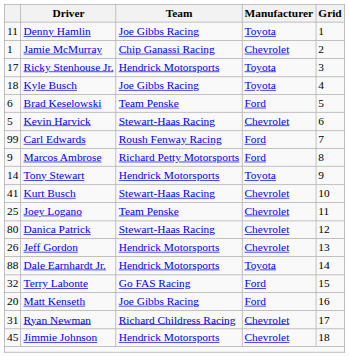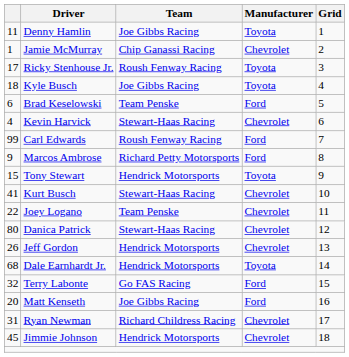Ricky Stenhouse Jr. | Team: Hendrick Motorsports -> Roush Fenway Racing
Kevin Harvick | column 1: 5 -> 4
Tony Stewart | column 1: 14 -> 15
Joey Logano | column 1: 25 -> 22
Dale Earnhardt Jr. | column 1: 88 -> 68
